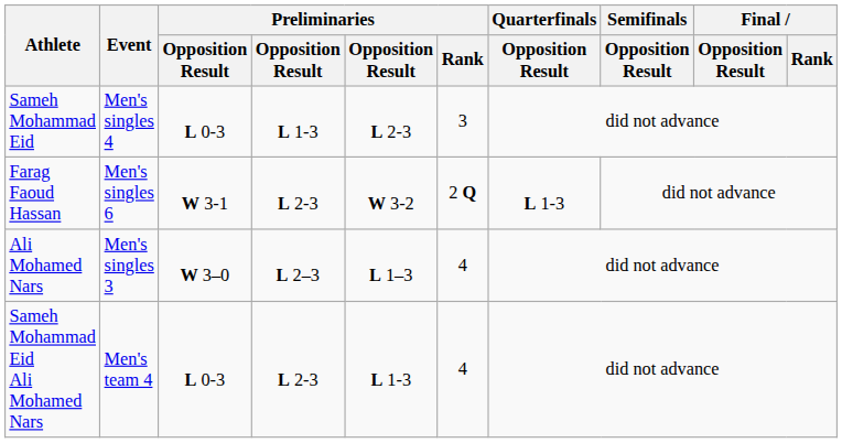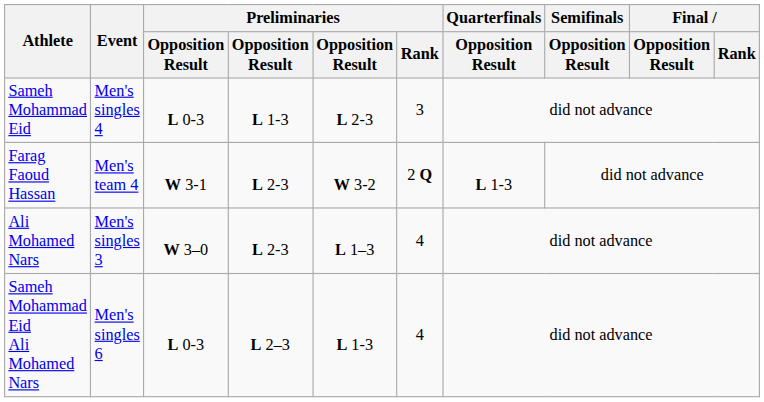Farag Faoud Hassan | Event: Men's singles 6 -> Men's team 4
Ali Mohamed Nars | column 4: L 2–3 -> L 2-3
Sameh Mohammad Eid Ali Mohamed Nars | Event: Men's team 4 -> Men's singles 6
Sameh Mohammad Eid Ali Mohamed Nars | column 4: L 2-3 -> L 2–3
